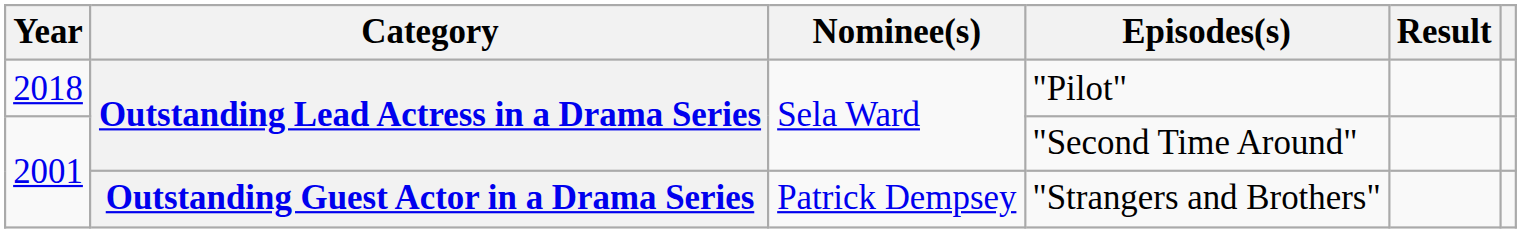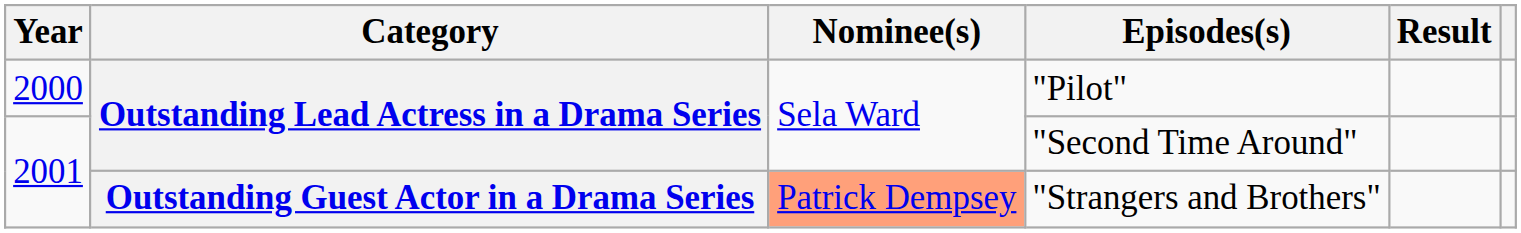"Pilot" | Year: 2018 -> 2000
"Strangers and Brothers" | Nominee(s): no background -> lightsalmon background
